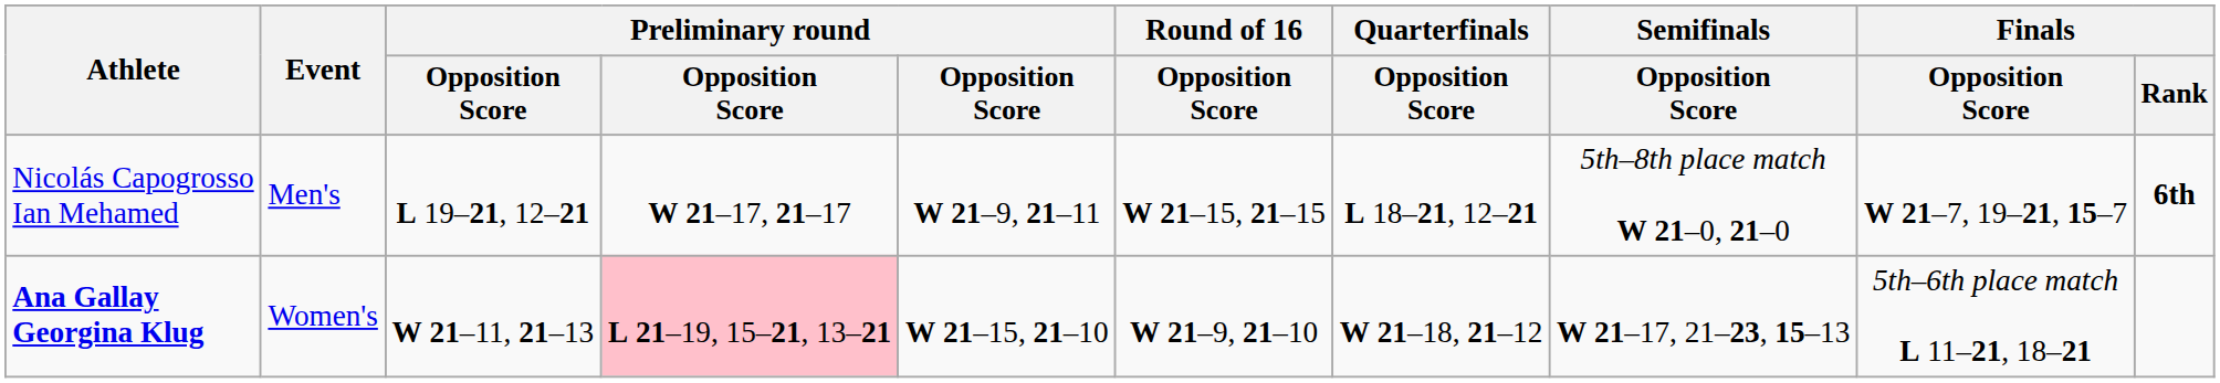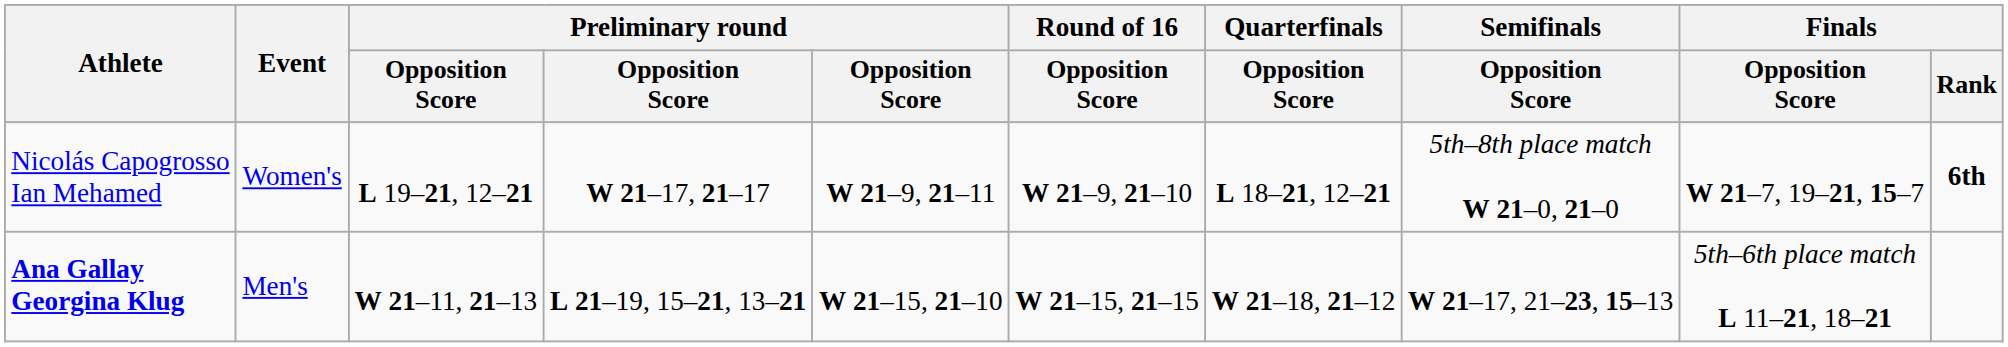Nicolás Capogrosso Ian Mehamed | Event: Men's -> Women's
Nicolás Capogrosso Ian Mehamed | Round of 16 / Opposition Score: W 21–15, 21–15 -> W 21–9, 21–10
Ana Gallay Georgina Klug | Event: Women's -> Men's
Ana Gallay Georgina Klug | column 4: pink background -> no background
Ana Gallay Georgina Klug | Round of 16 / Opposition Score: W 21–9, 21–10 -> W 21–15, 21–15
